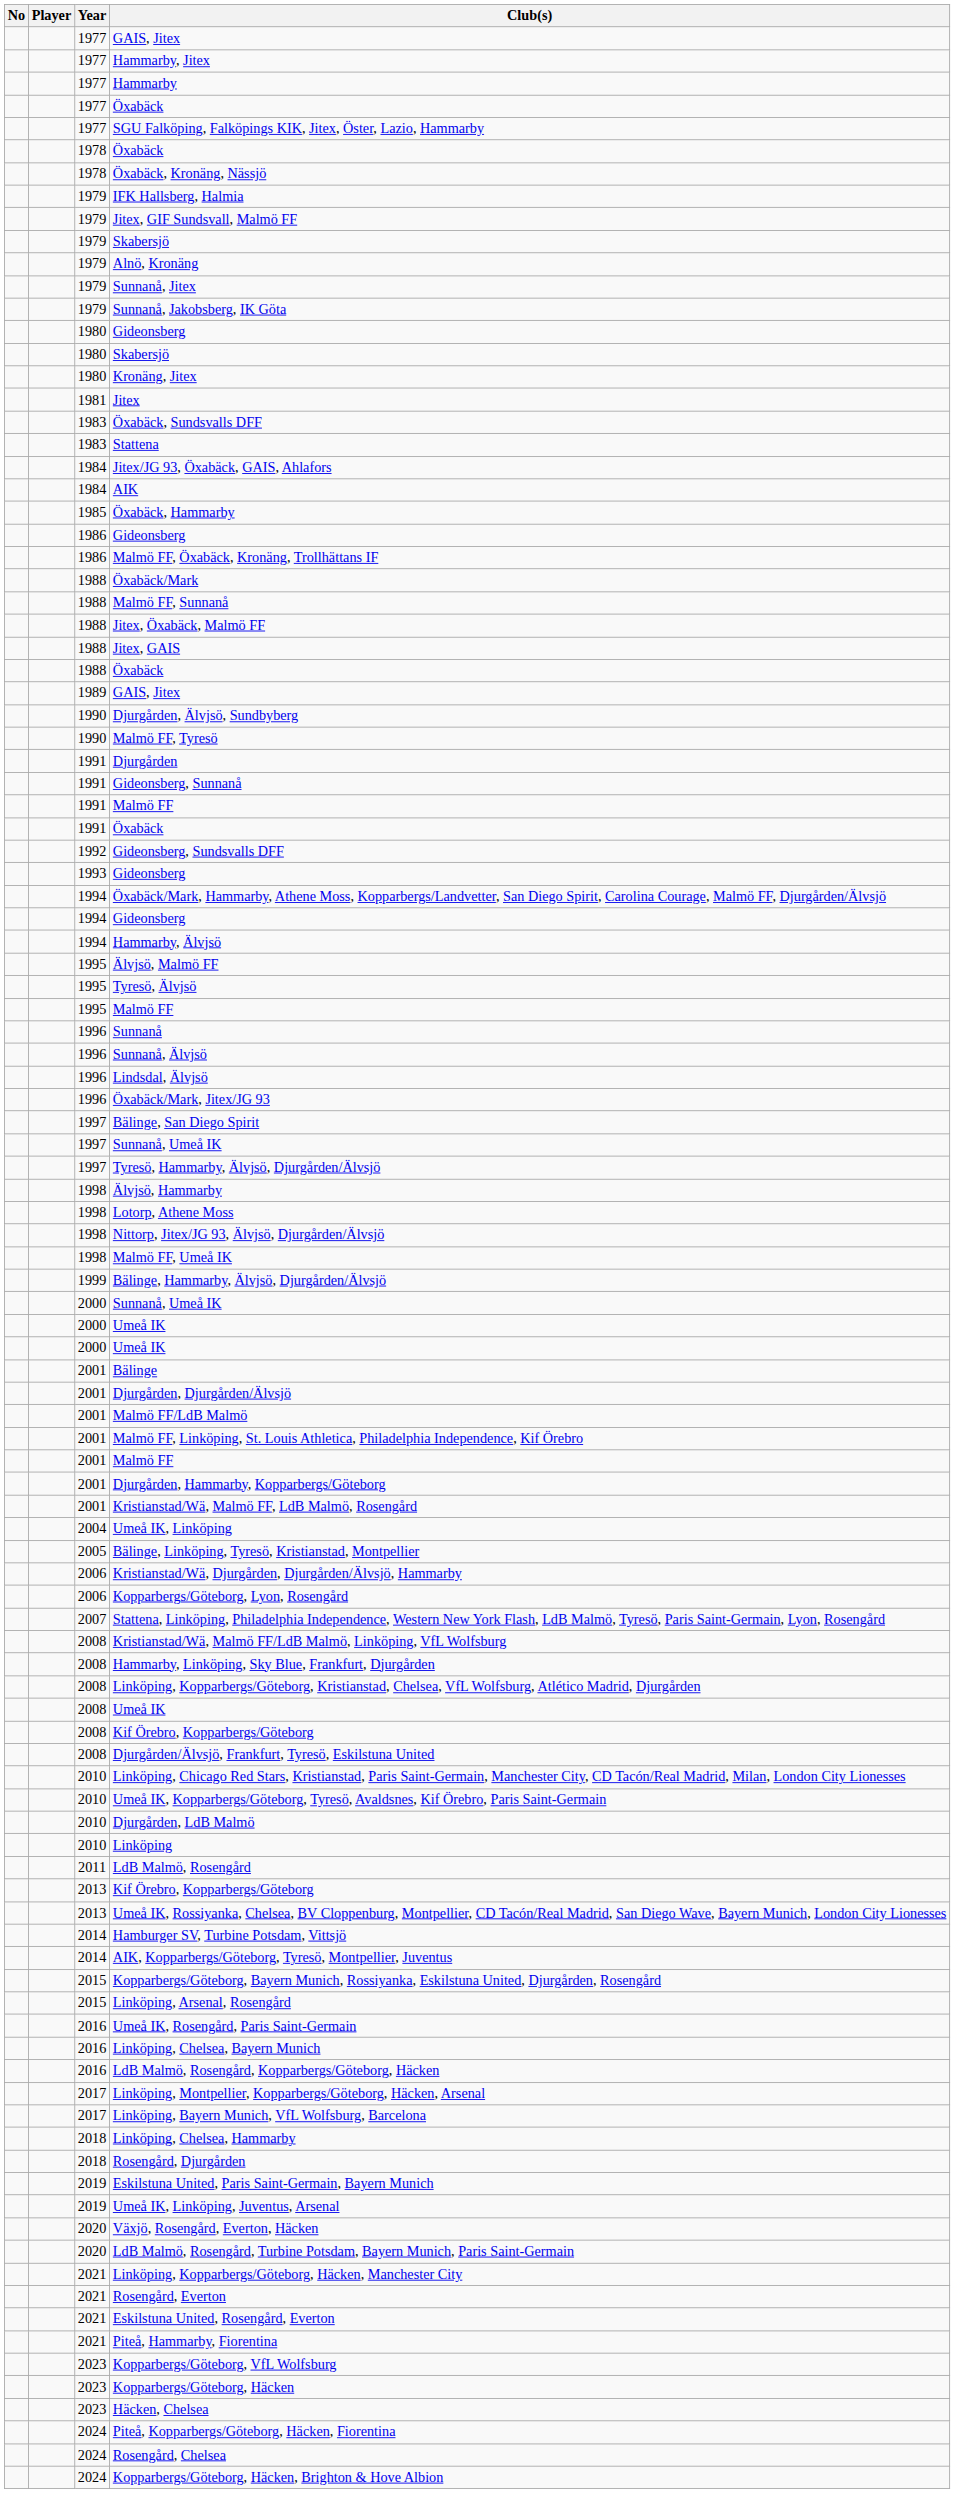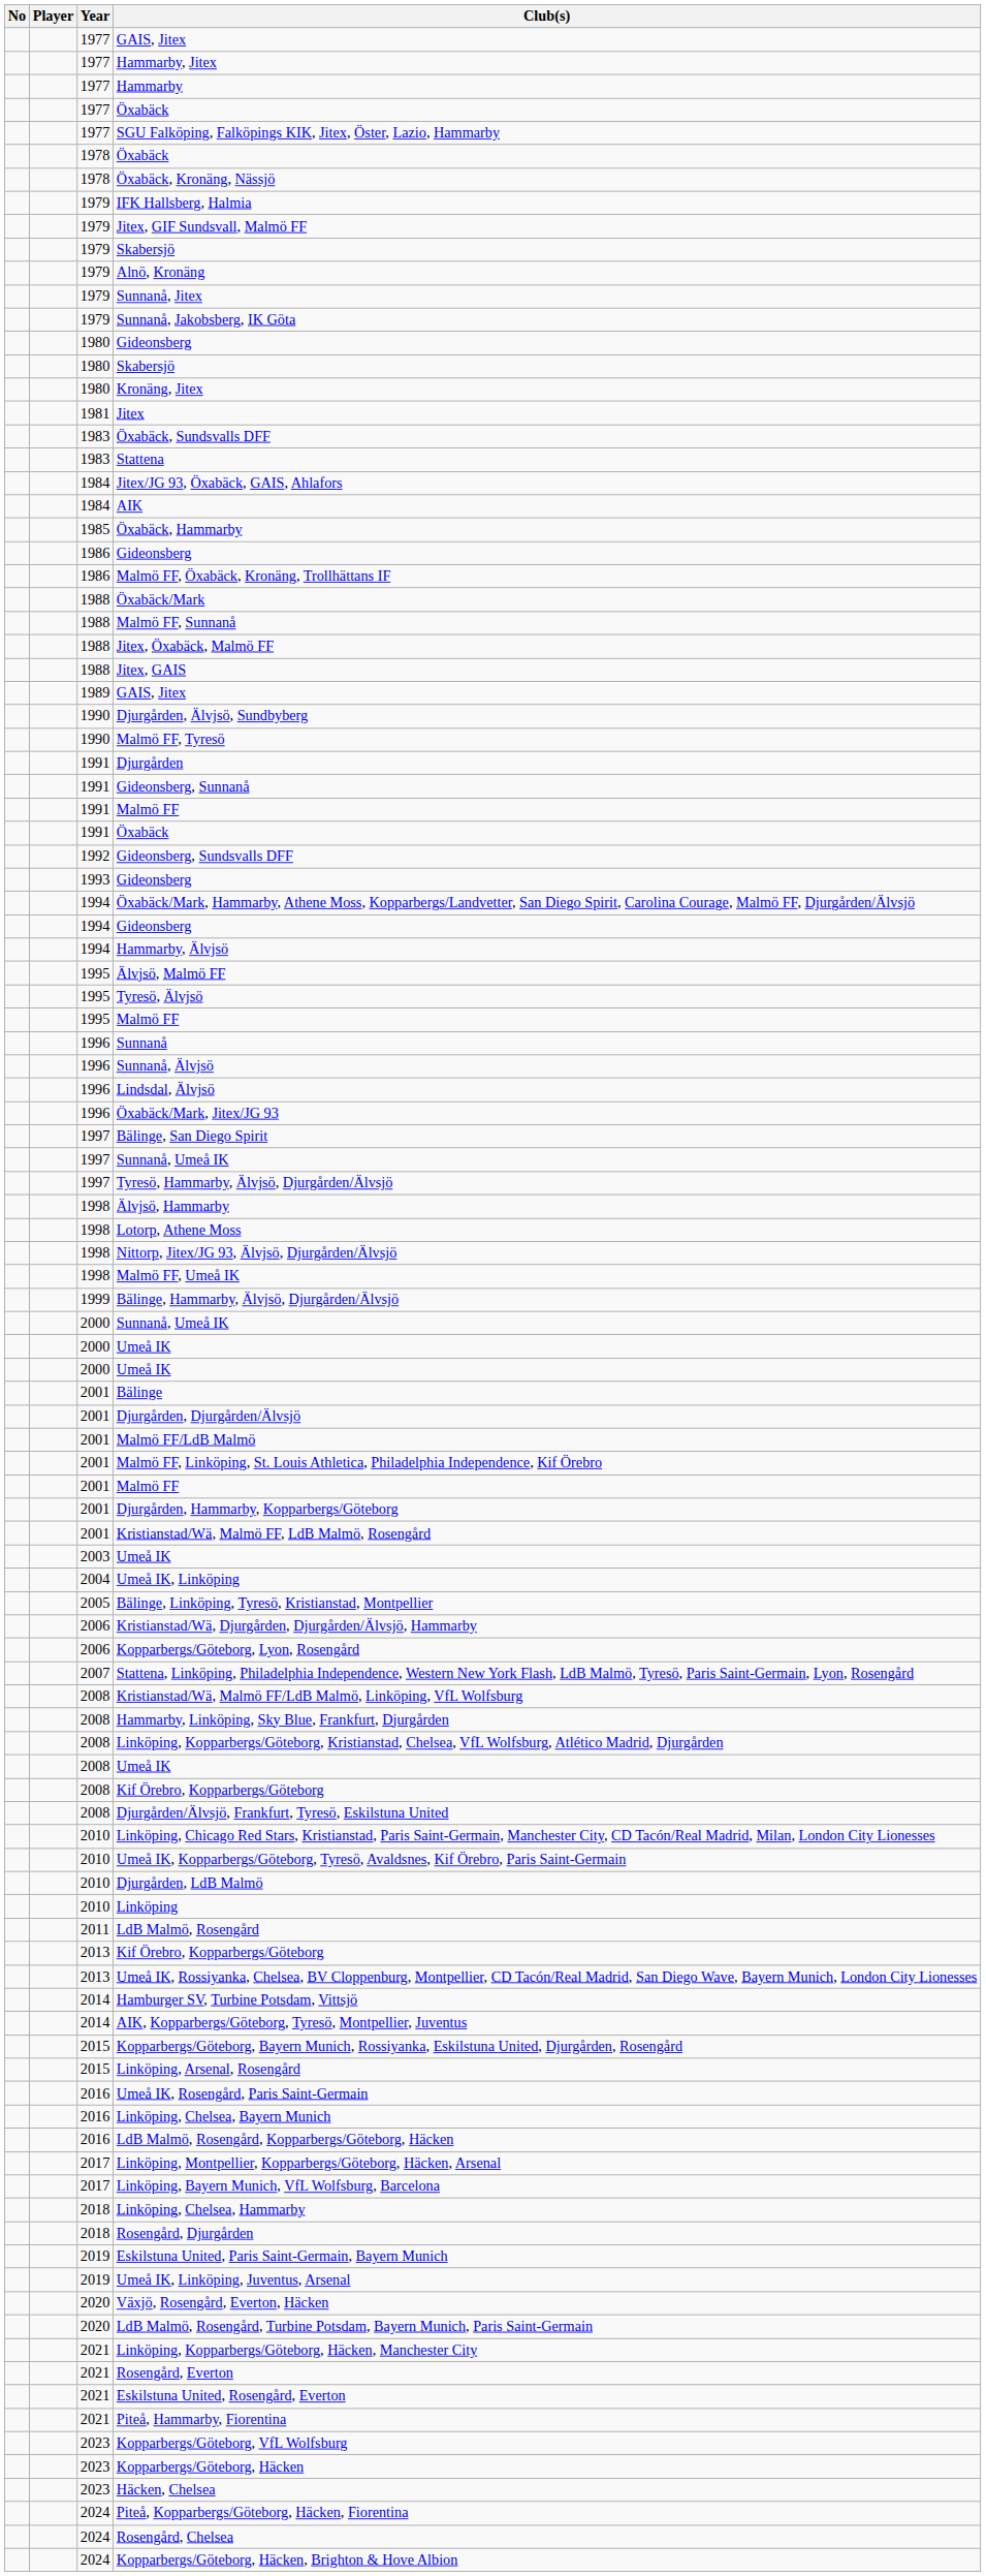- row: 1988 | Öxabäck
+ row: 2003 | Umeå IK
